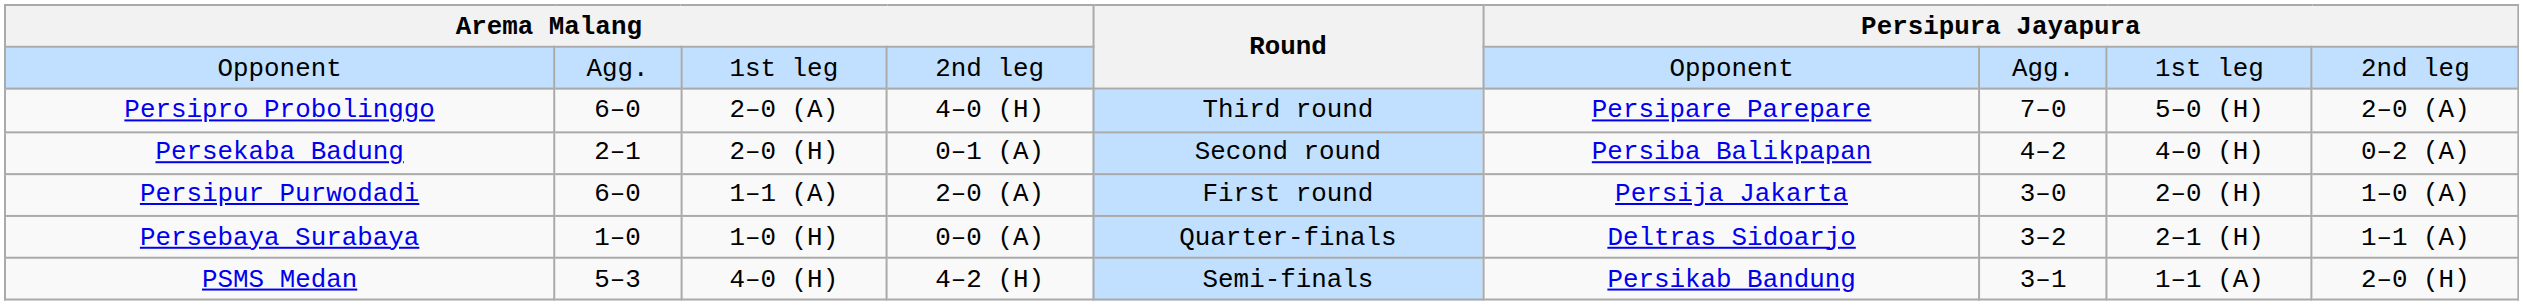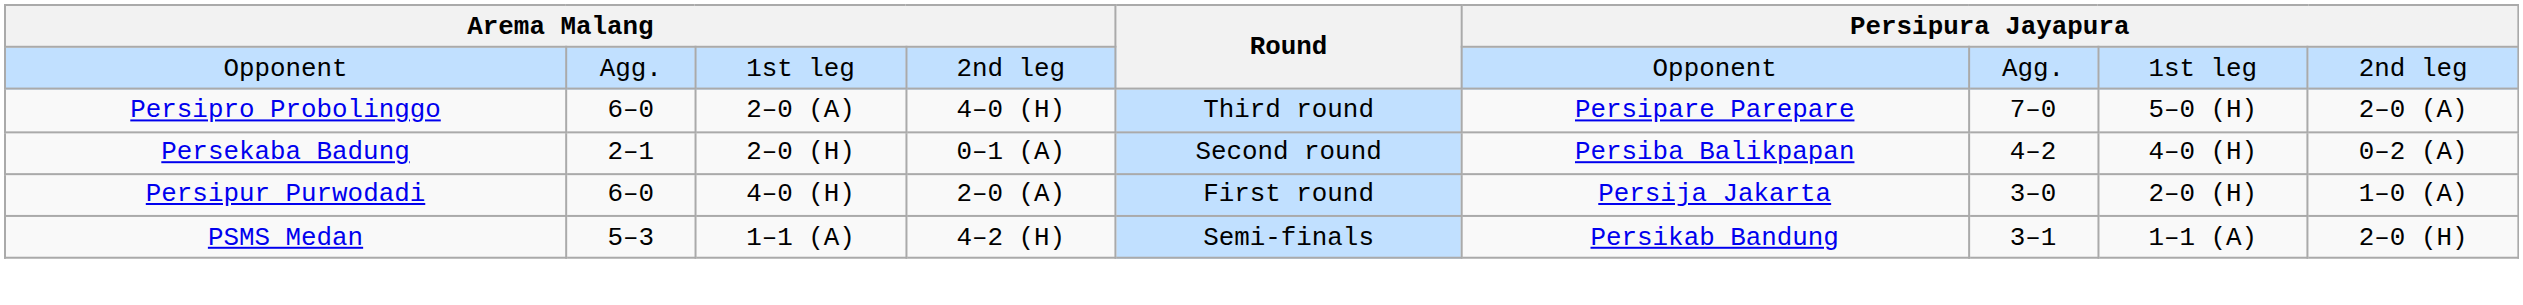Persipur Purwodadi | column 3: 1–1 (A) -> 4–0 (H)
- row: Persebaya Surabaya | 1–0 | 1–0 (H) | 0–0 (A) | Quarter-finals | Deltras Sidoarjo | 3–2 | 2–1 (H) | 1–1 (A)
PSMS Medan | column 3: 4–0 (H) -> 1–1 (A)
